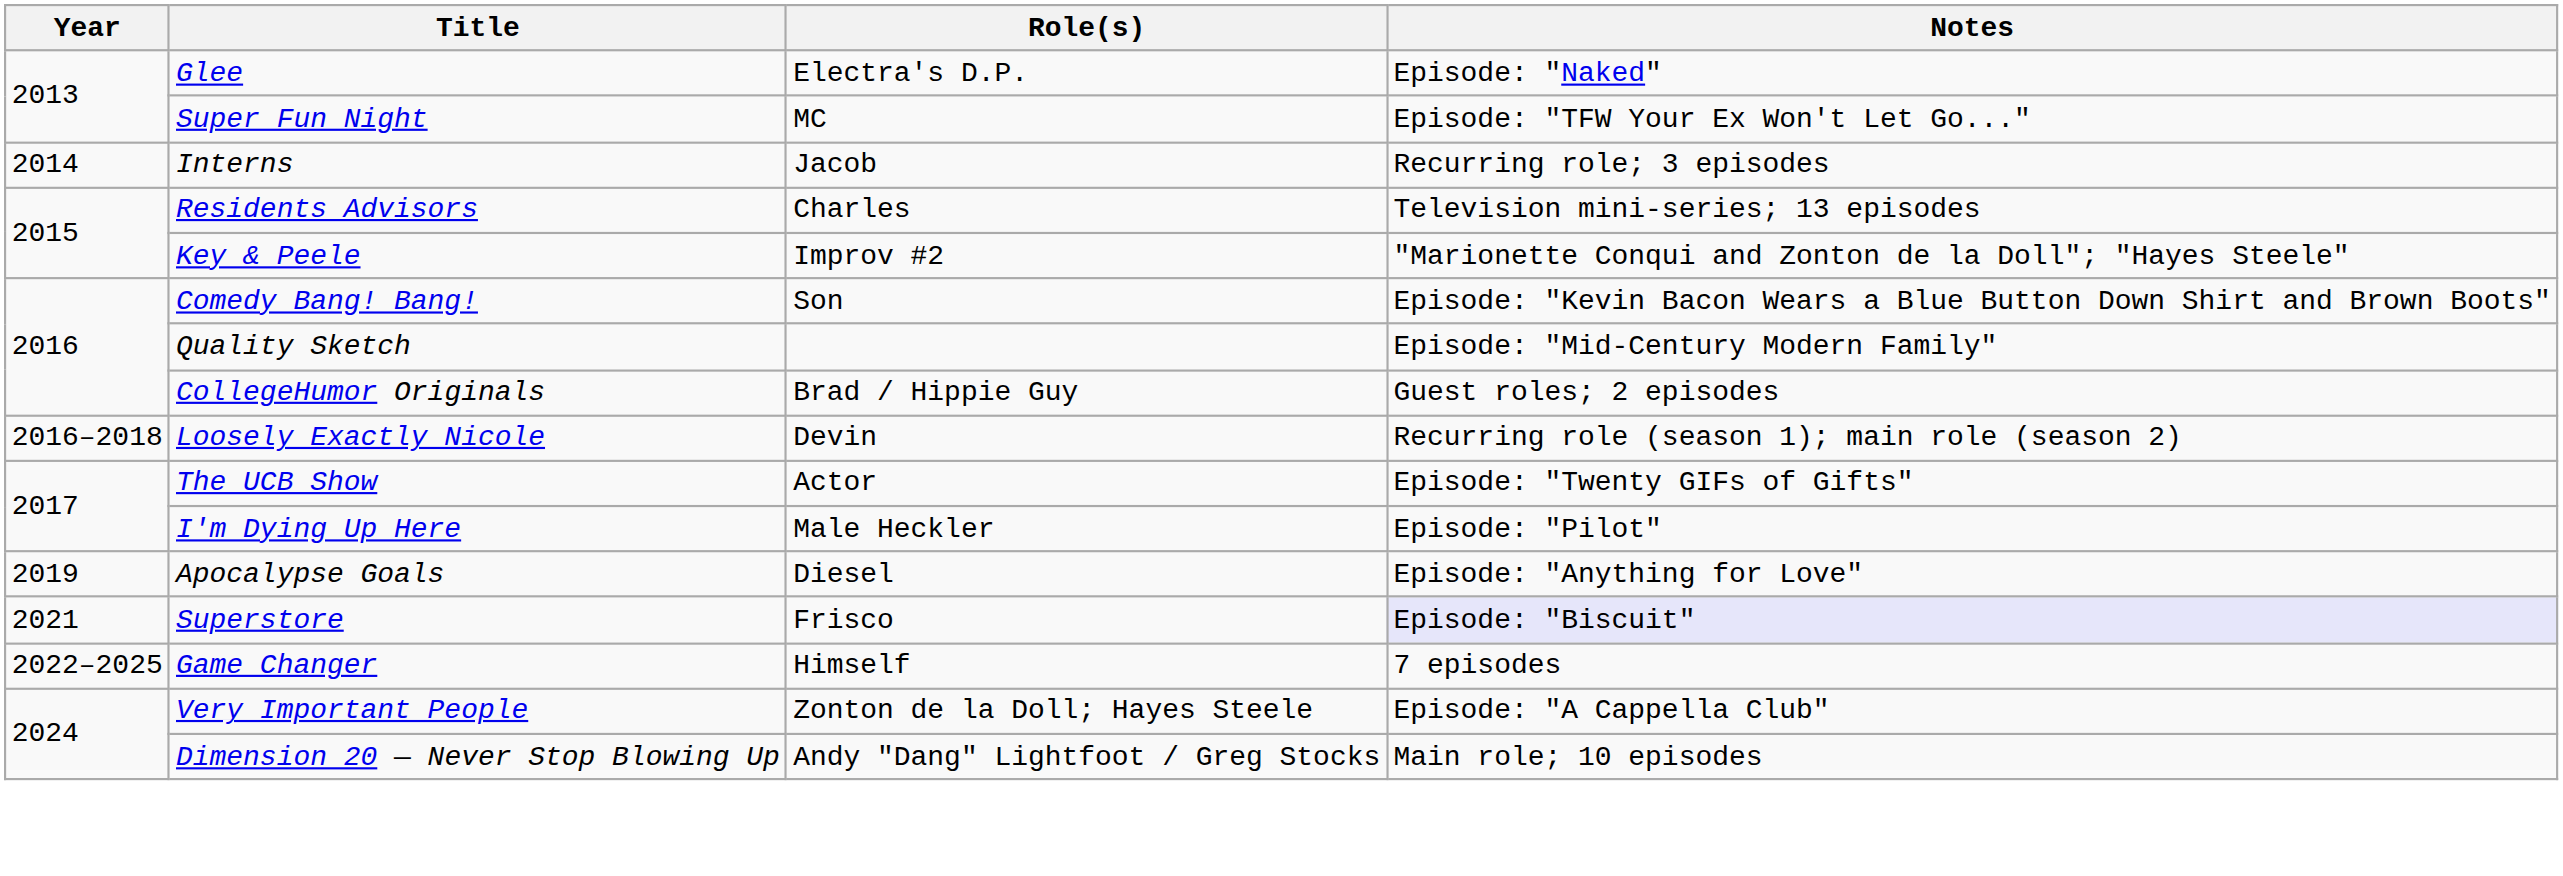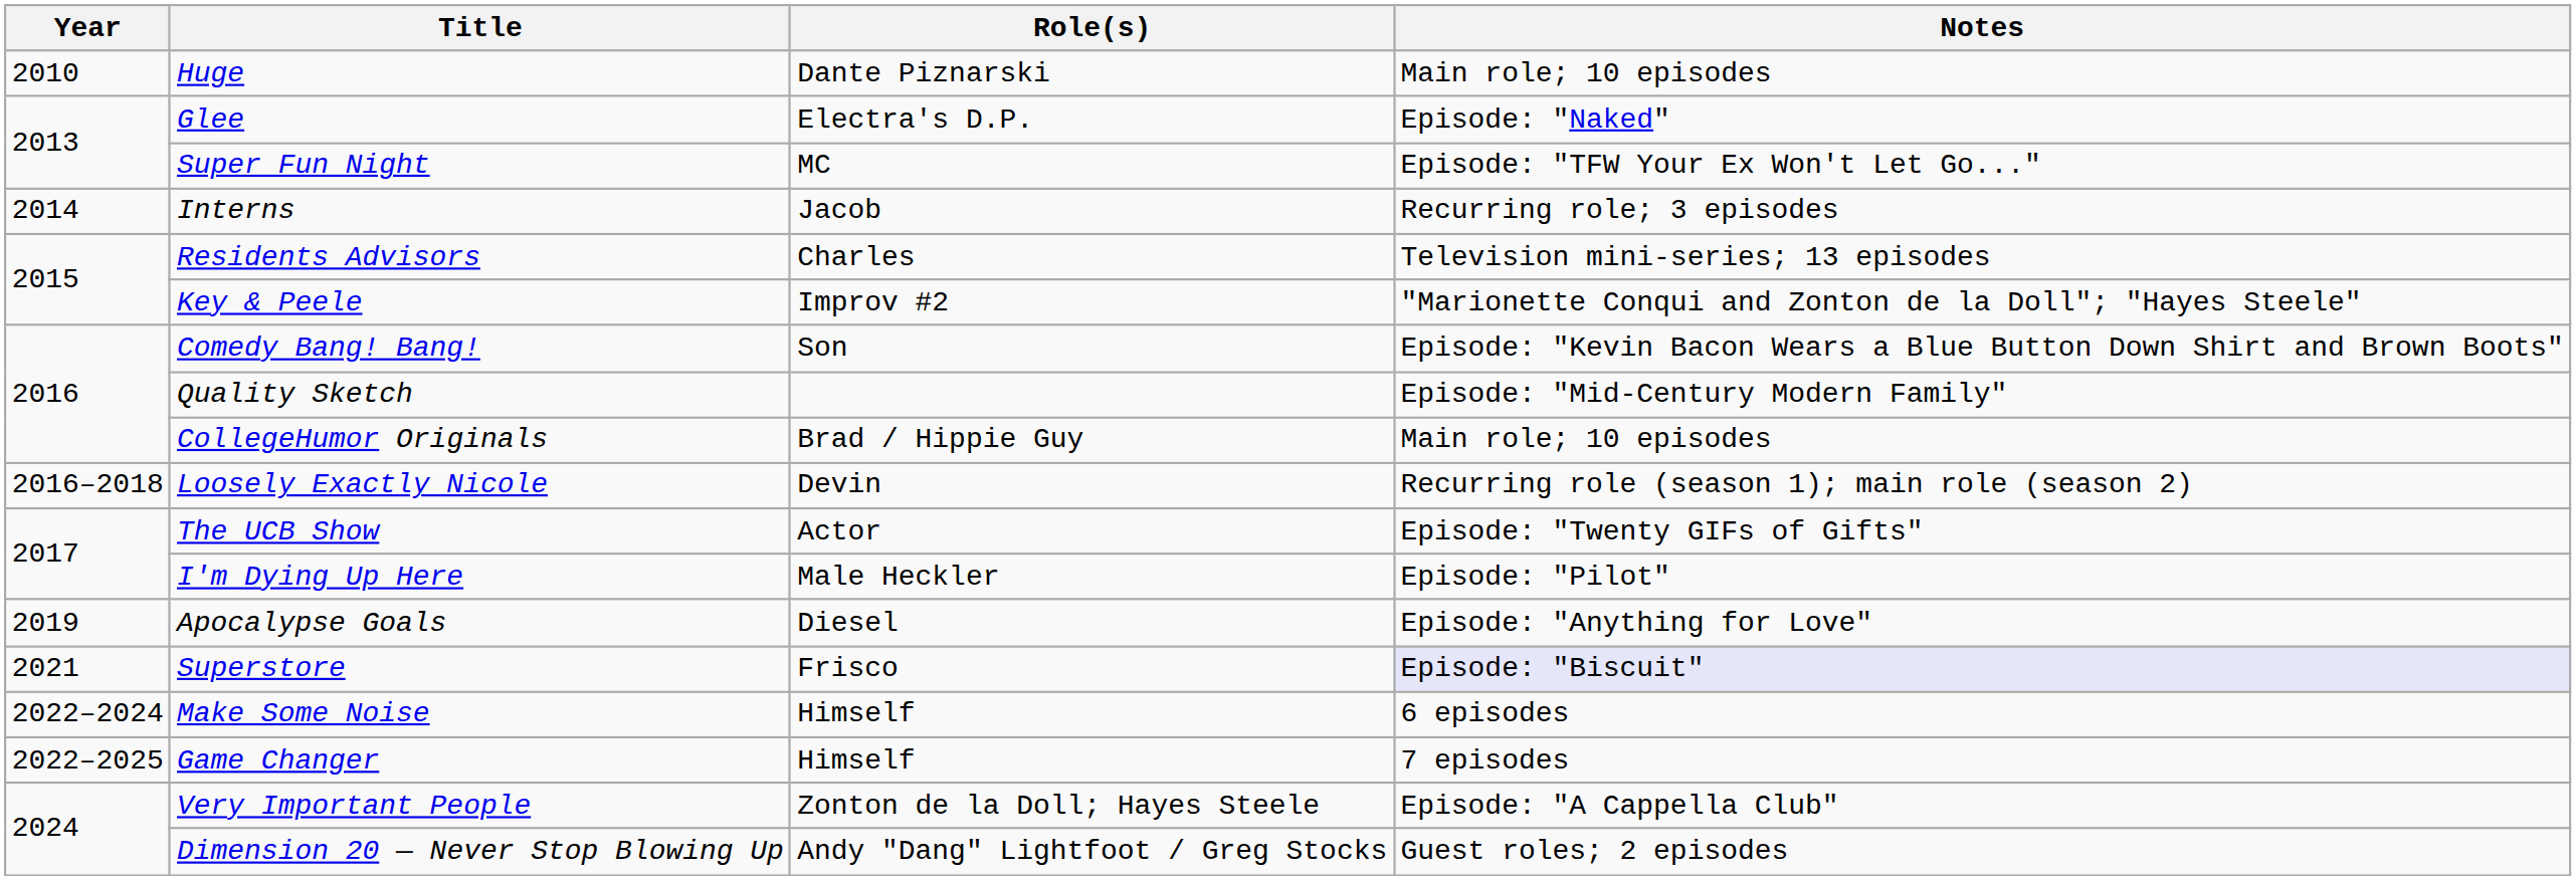+ row: 2010 | Huge | Dante Piznarski | Main role; 10 episodes
CollegeHumor Originals | Notes: Guest roles; 2 episodes -> Main role; 10 episodes
+ row: 2022–2024 | Make Some Noise | Himself | 6 episodes
Dimension 20 — Never Stop Blowing Up | Notes: Main role; 10 episodes -> Guest roles; 2 episodes
